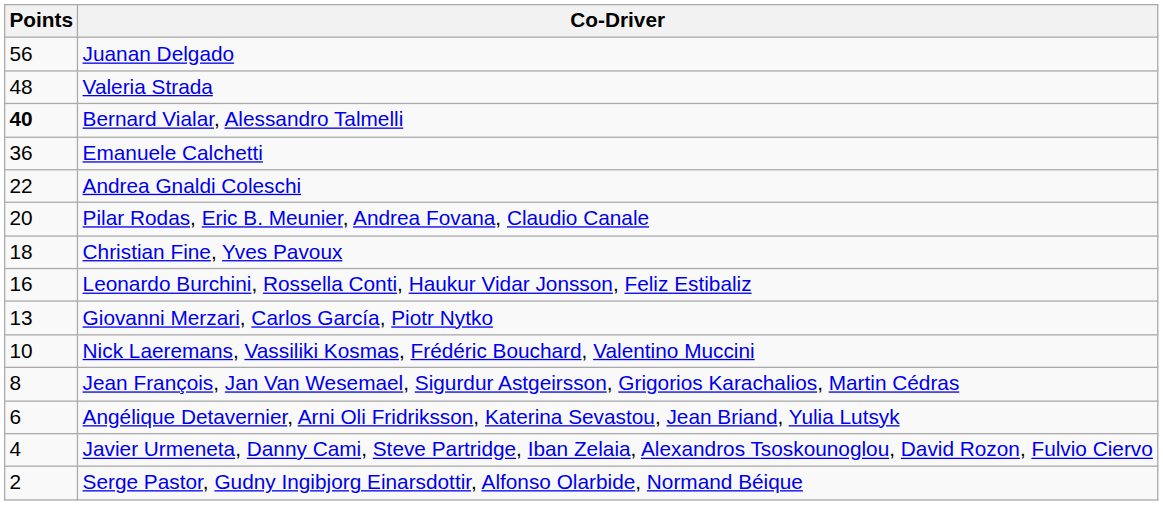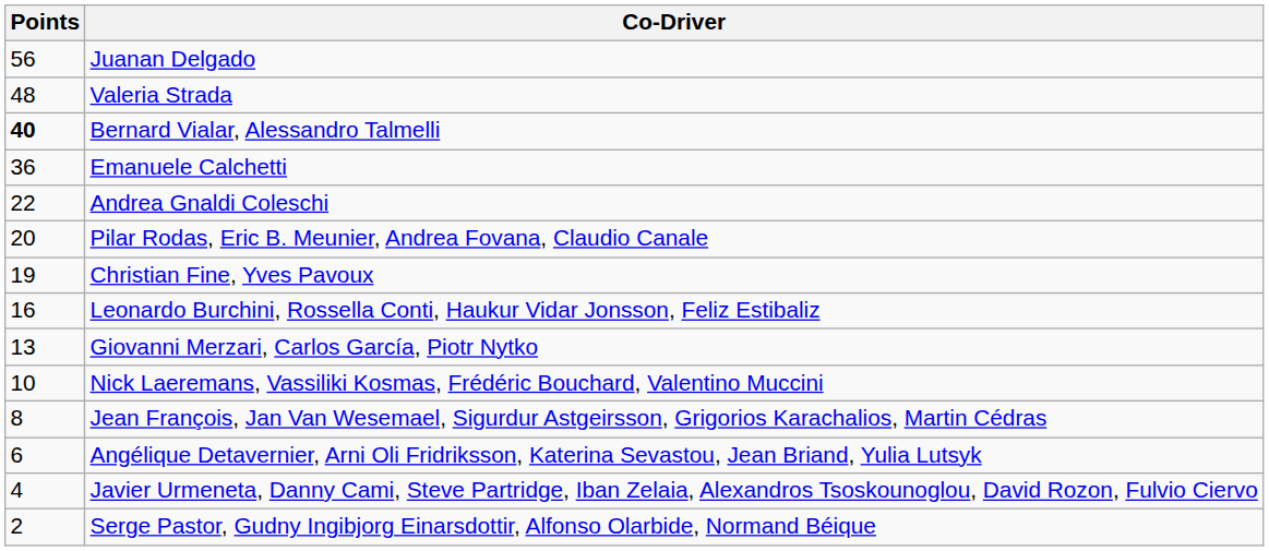Christian Fine, Yves Pavoux | Points: 18 -> 19
